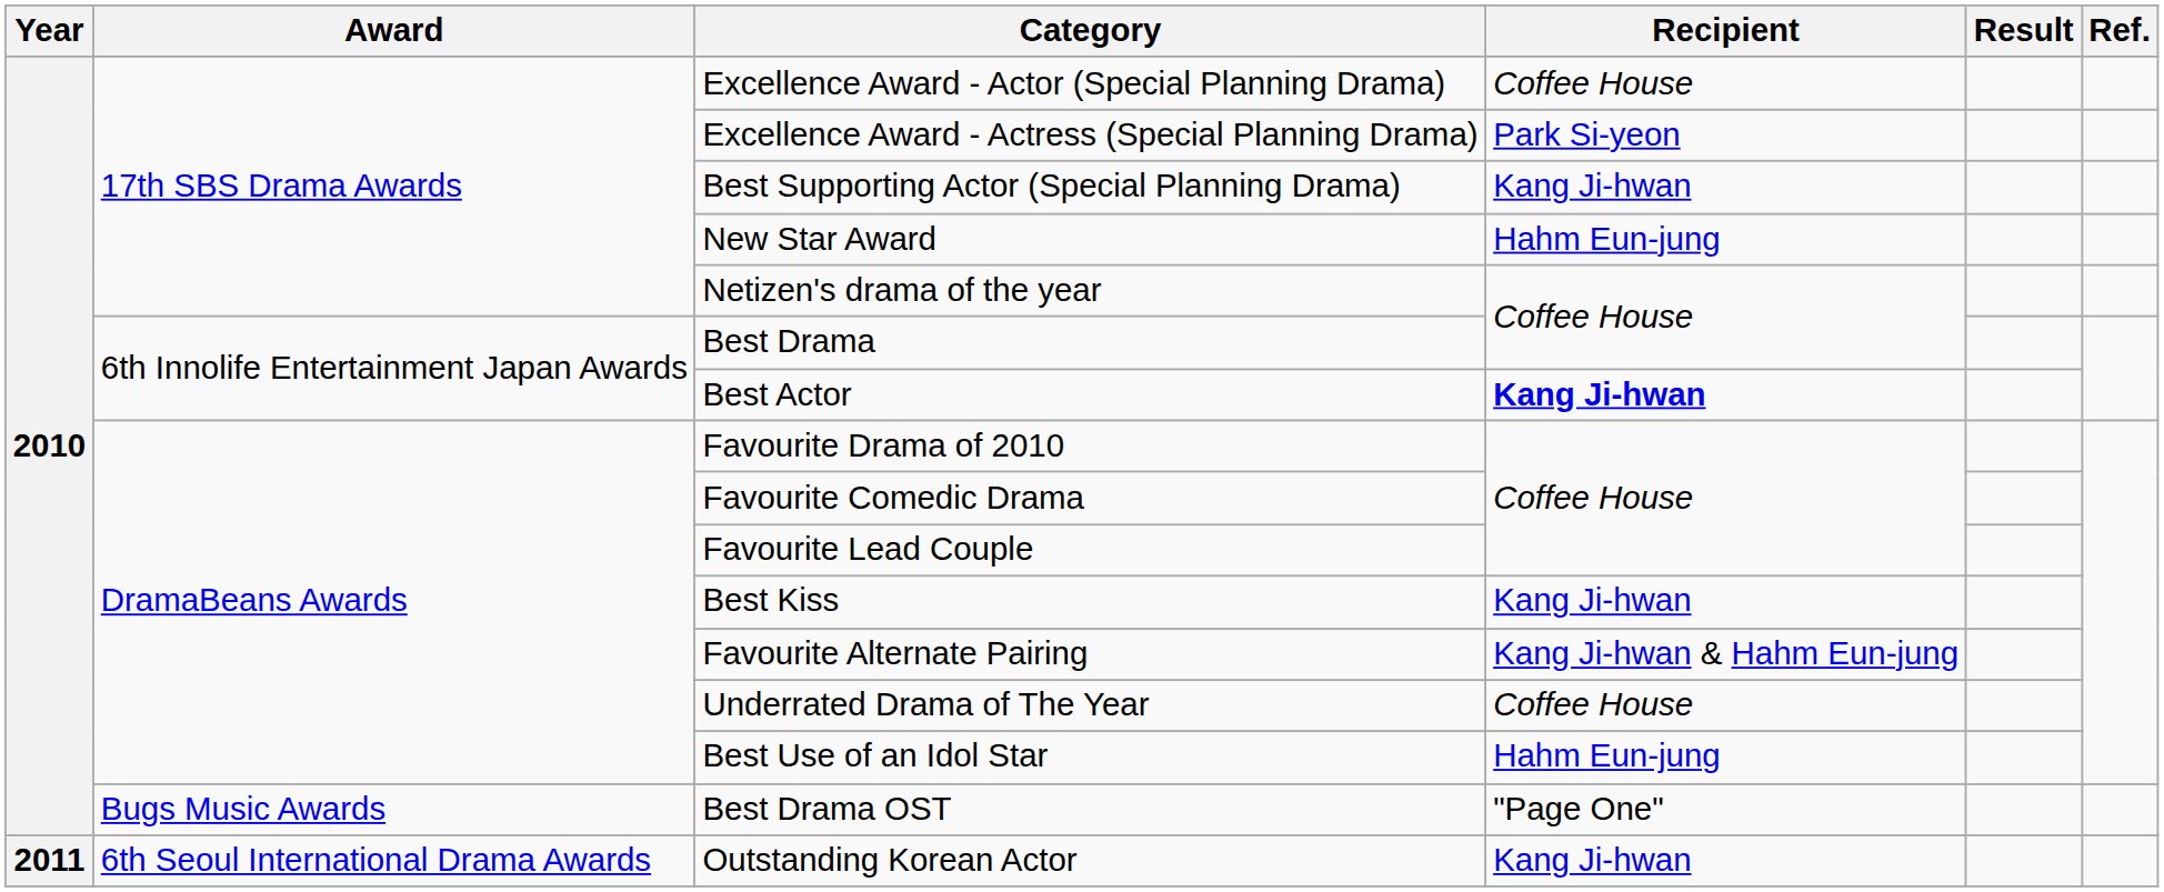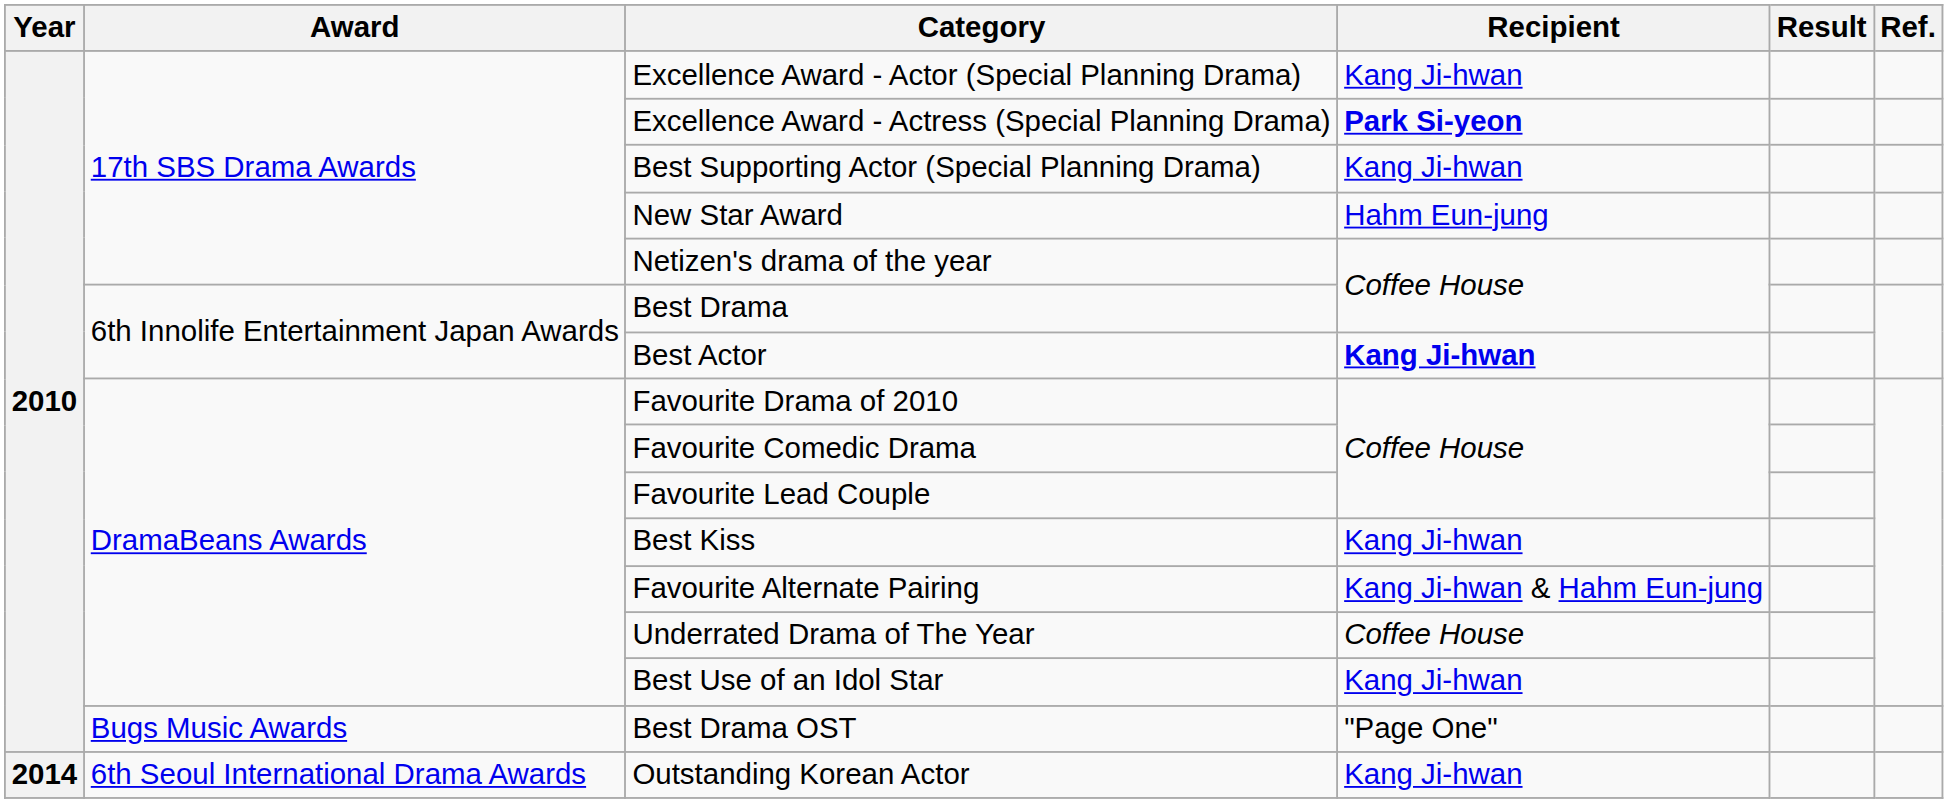Excellence Award - Actor (Special Planning Drama) | Recipient: Coffee House -> Kang Ji-hwan
Excellence Award - Actress (Special Planning Drama) | Recipient: normal -> bold
Best Use of an Idol Star | Recipient: Hahm Eun-jung -> Kang Ji-hwan
Outstanding Korean Actor | Year: 2011 -> 2014
